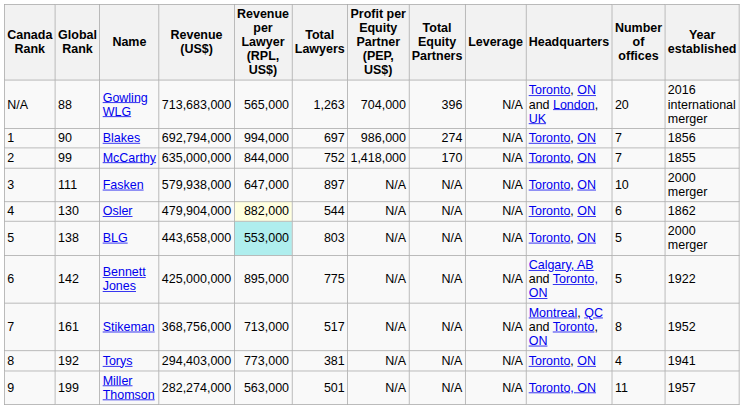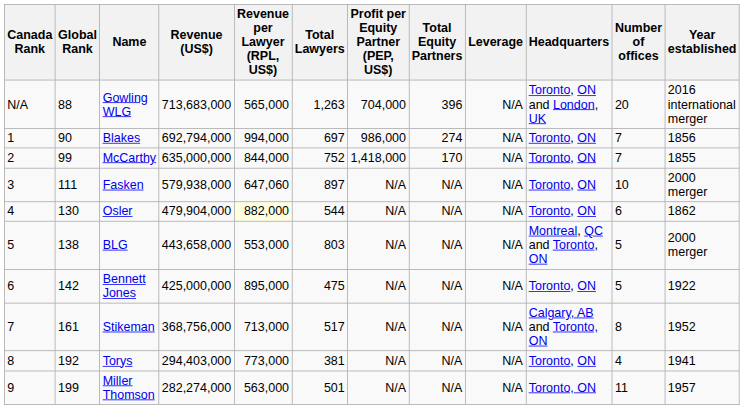Fasken | Revenue per Lawyer (RPL, US$): 647,000 -> 647,060
BLG | Revenue per Lawyer (RPL, US$): paleturquoise background -> no background
BLG | Headquarters: Toronto, ON -> Montreal, QC and Toronto, ON
Bennett Jones | Total Lawyers: 775 -> 475
Bennett Jones | Headquarters: Calgary, AB and Toronto, ON -> Toronto, ON
Stikeman | Headquarters: Montreal, QC and Toronto, ON -> Calgary, AB and Toronto, ON
